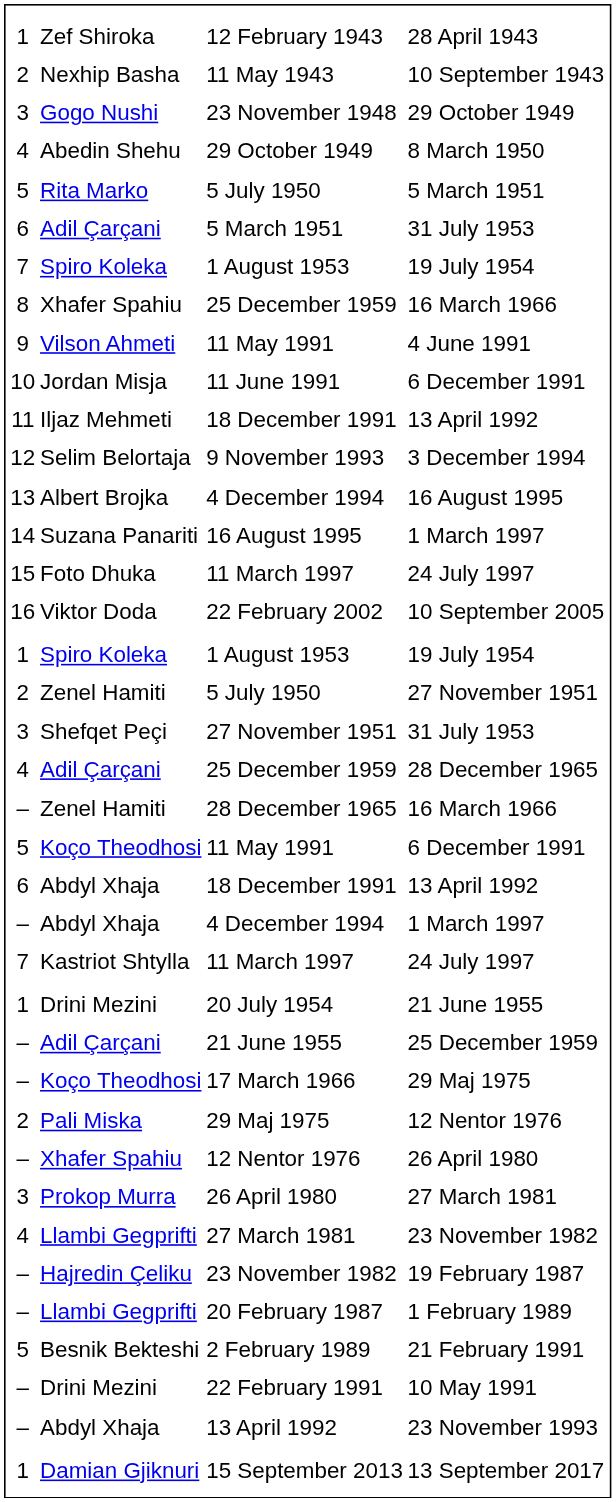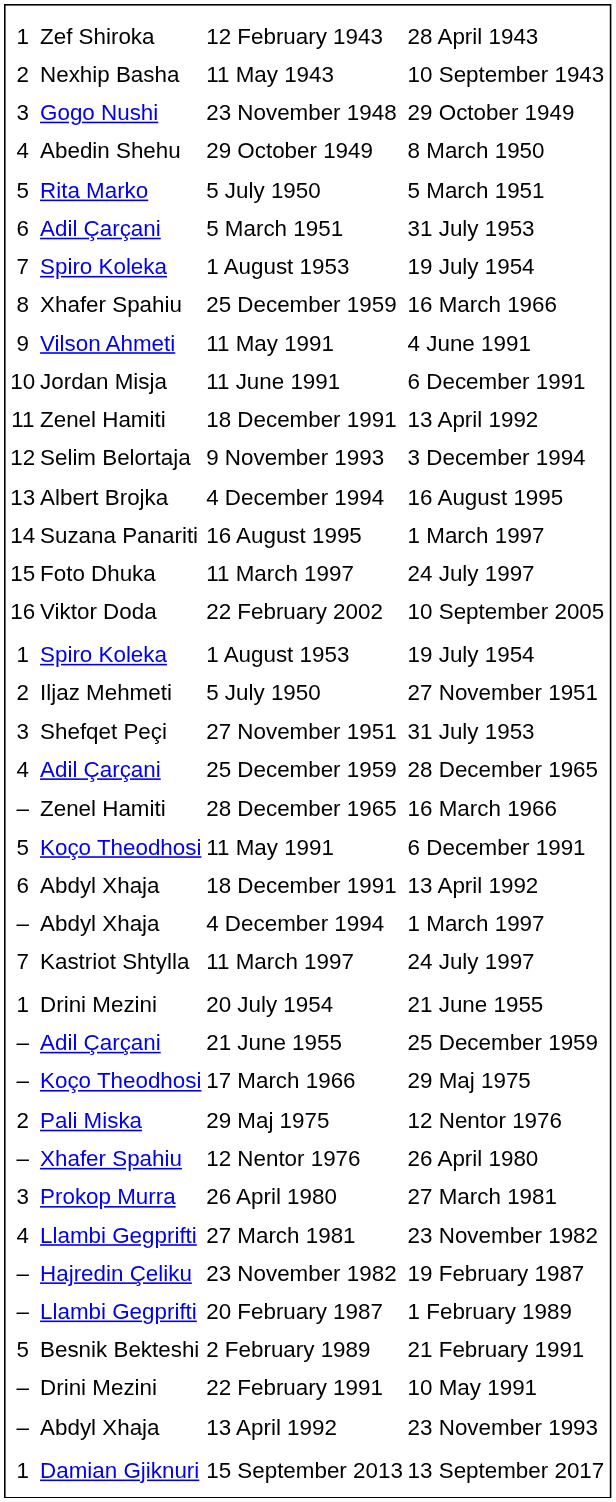11 / 18 December 1991 | column 2: Iljaz Mehmeti -> Zenel Hamiti
2 / 5 July 1950 | column 2: Zenel Hamiti -> Iljaz Mehmeti
